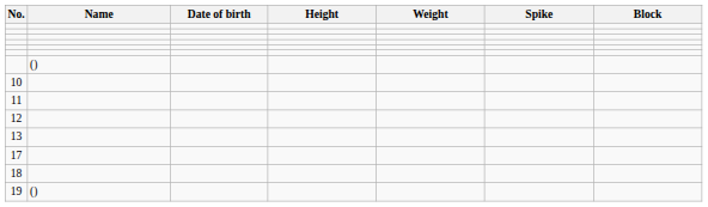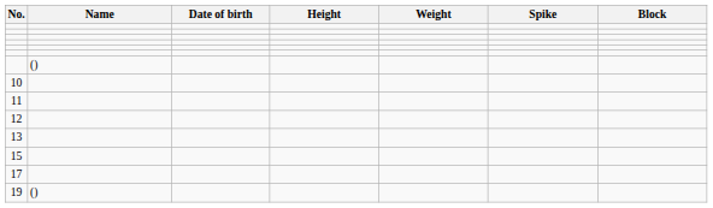+ row: 15
- row: 18
